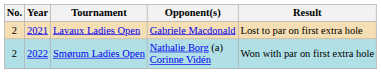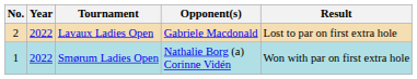Lavaux Ladies Open | Year: 2021 -> 2022
Smørum Ladies Open | No.: 2 -> 1
